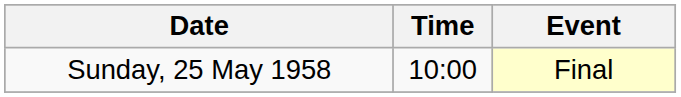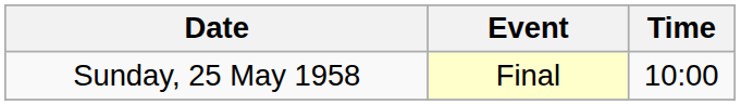columns swapped: Time <-> Event
